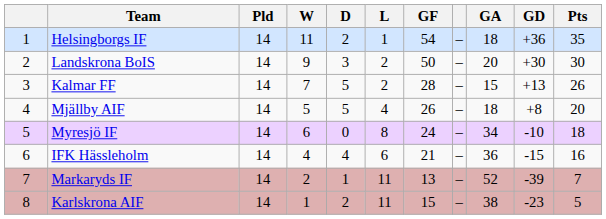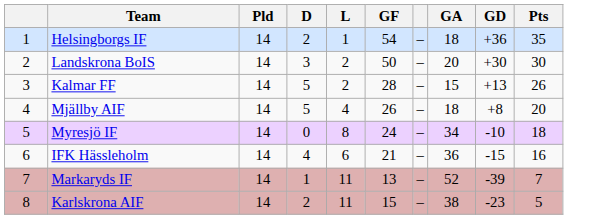- column: W | 11 | 9 | 7 | 5 | 6 | 4 | 2 | 1
